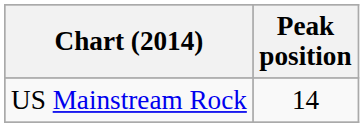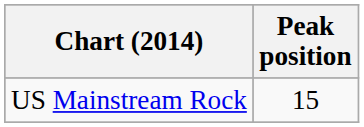US Mainstream Rock | Peak position: 14 -> 15
